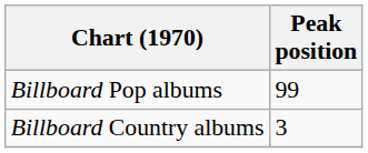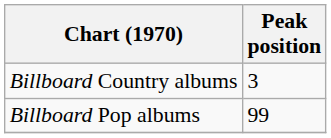rows swapped: Billboard Country albums <-> Billboard Pop albums
